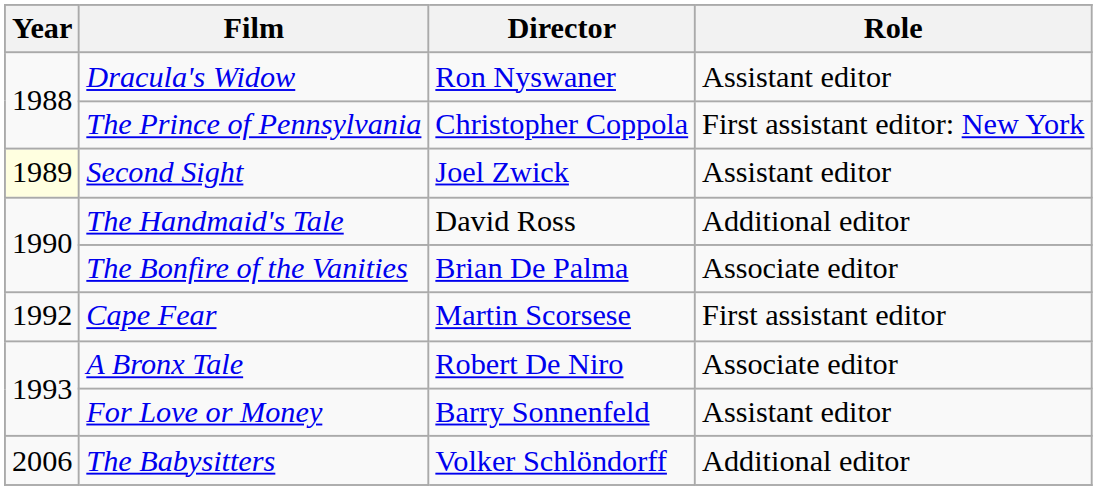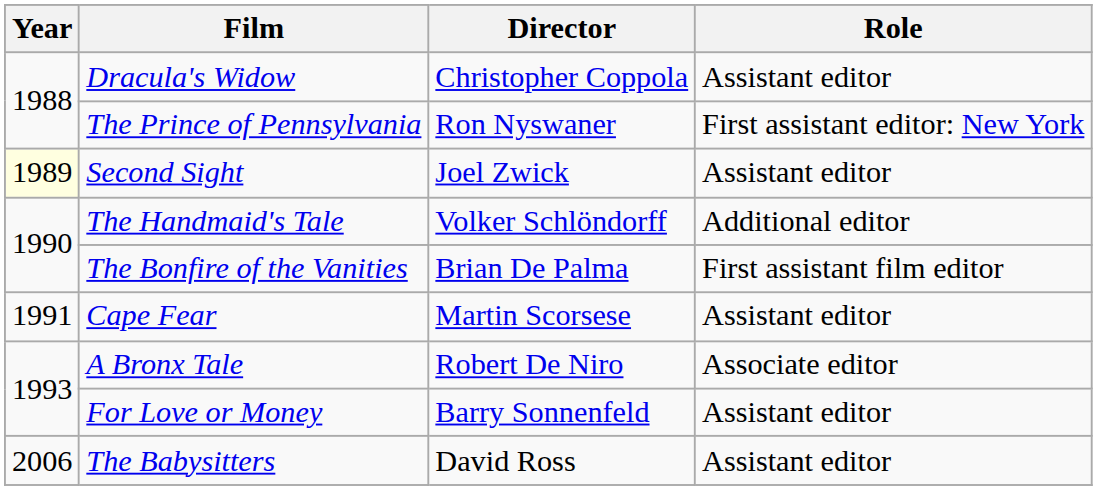Dracula's Widow | Director: Ron Nyswaner -> Christopher Coppola
The Prince of Pennsylvania | Director: Christopher Coppola -> Ron Nyswaner
The Handmaid's Tale | Director: David Ross -> Volker Schlöndorff
The Bonfire of the Vanities | Role: Associate editor -> First assistant film editor
Cape Fear | Year: 1992 -> 1991
Cape Fear | Role: First assistant editor -> Assistant editor
The Babysitters | Director: Volker Schlöndorff -> David Ross
The Babysitters | Role: Additional editor -> Assistant editor
